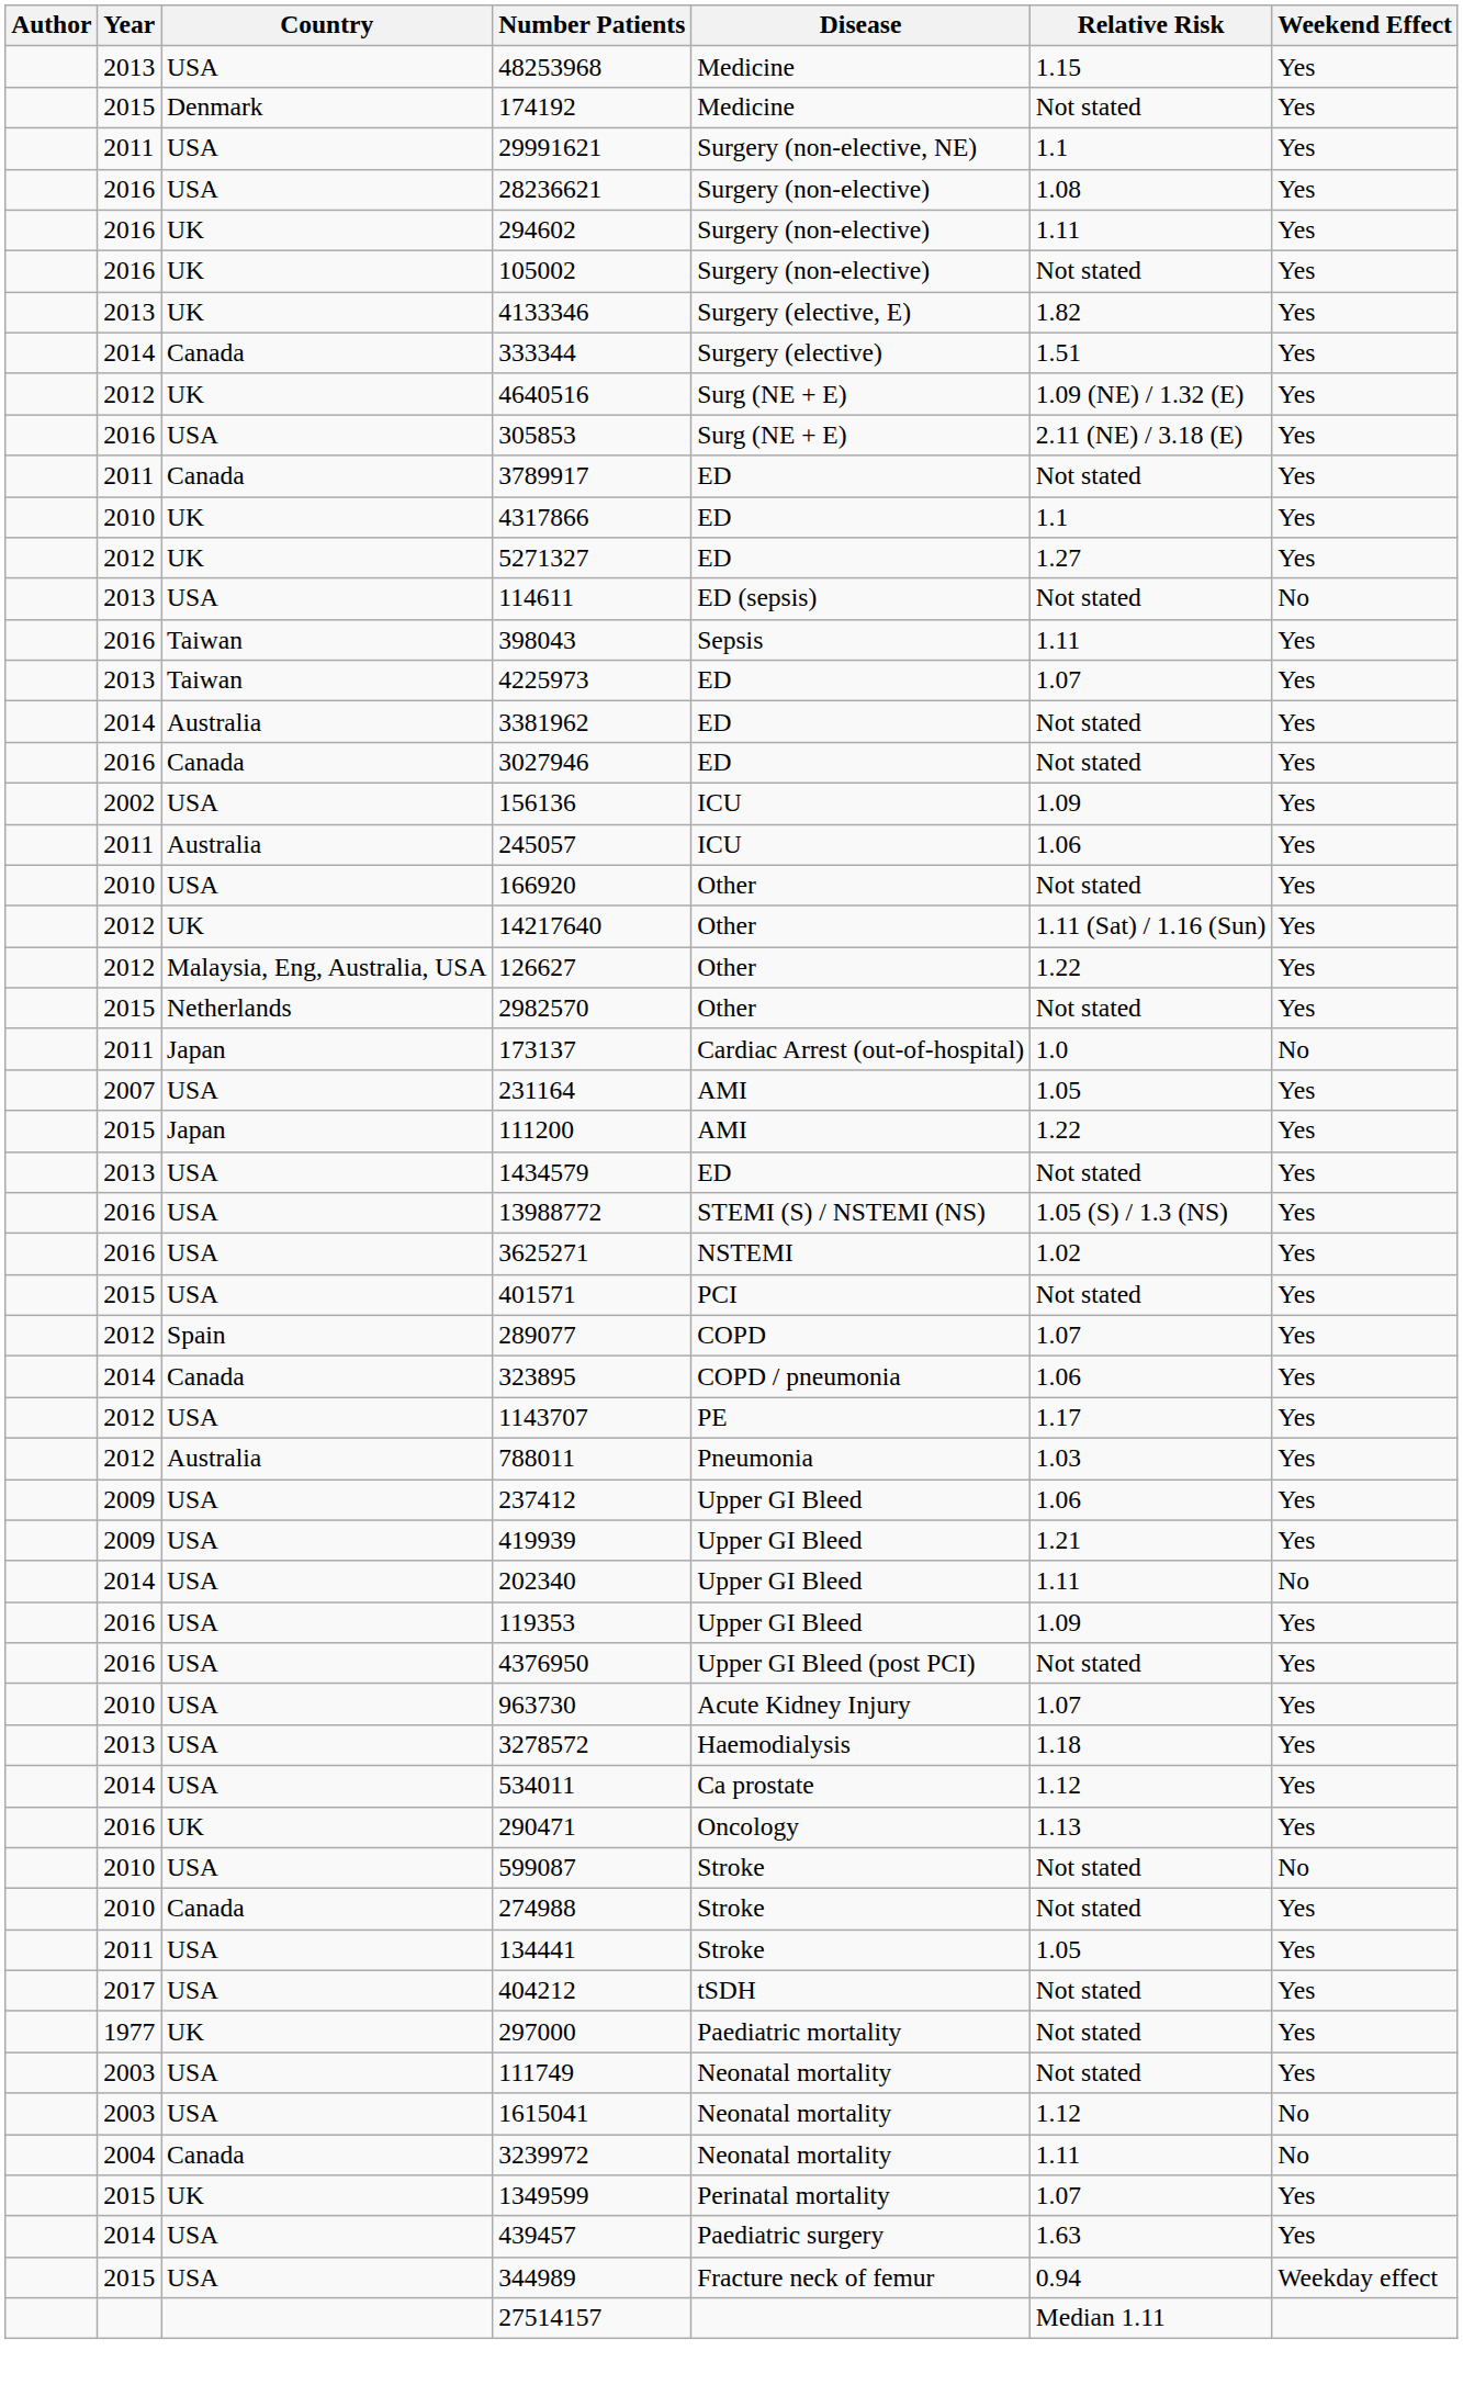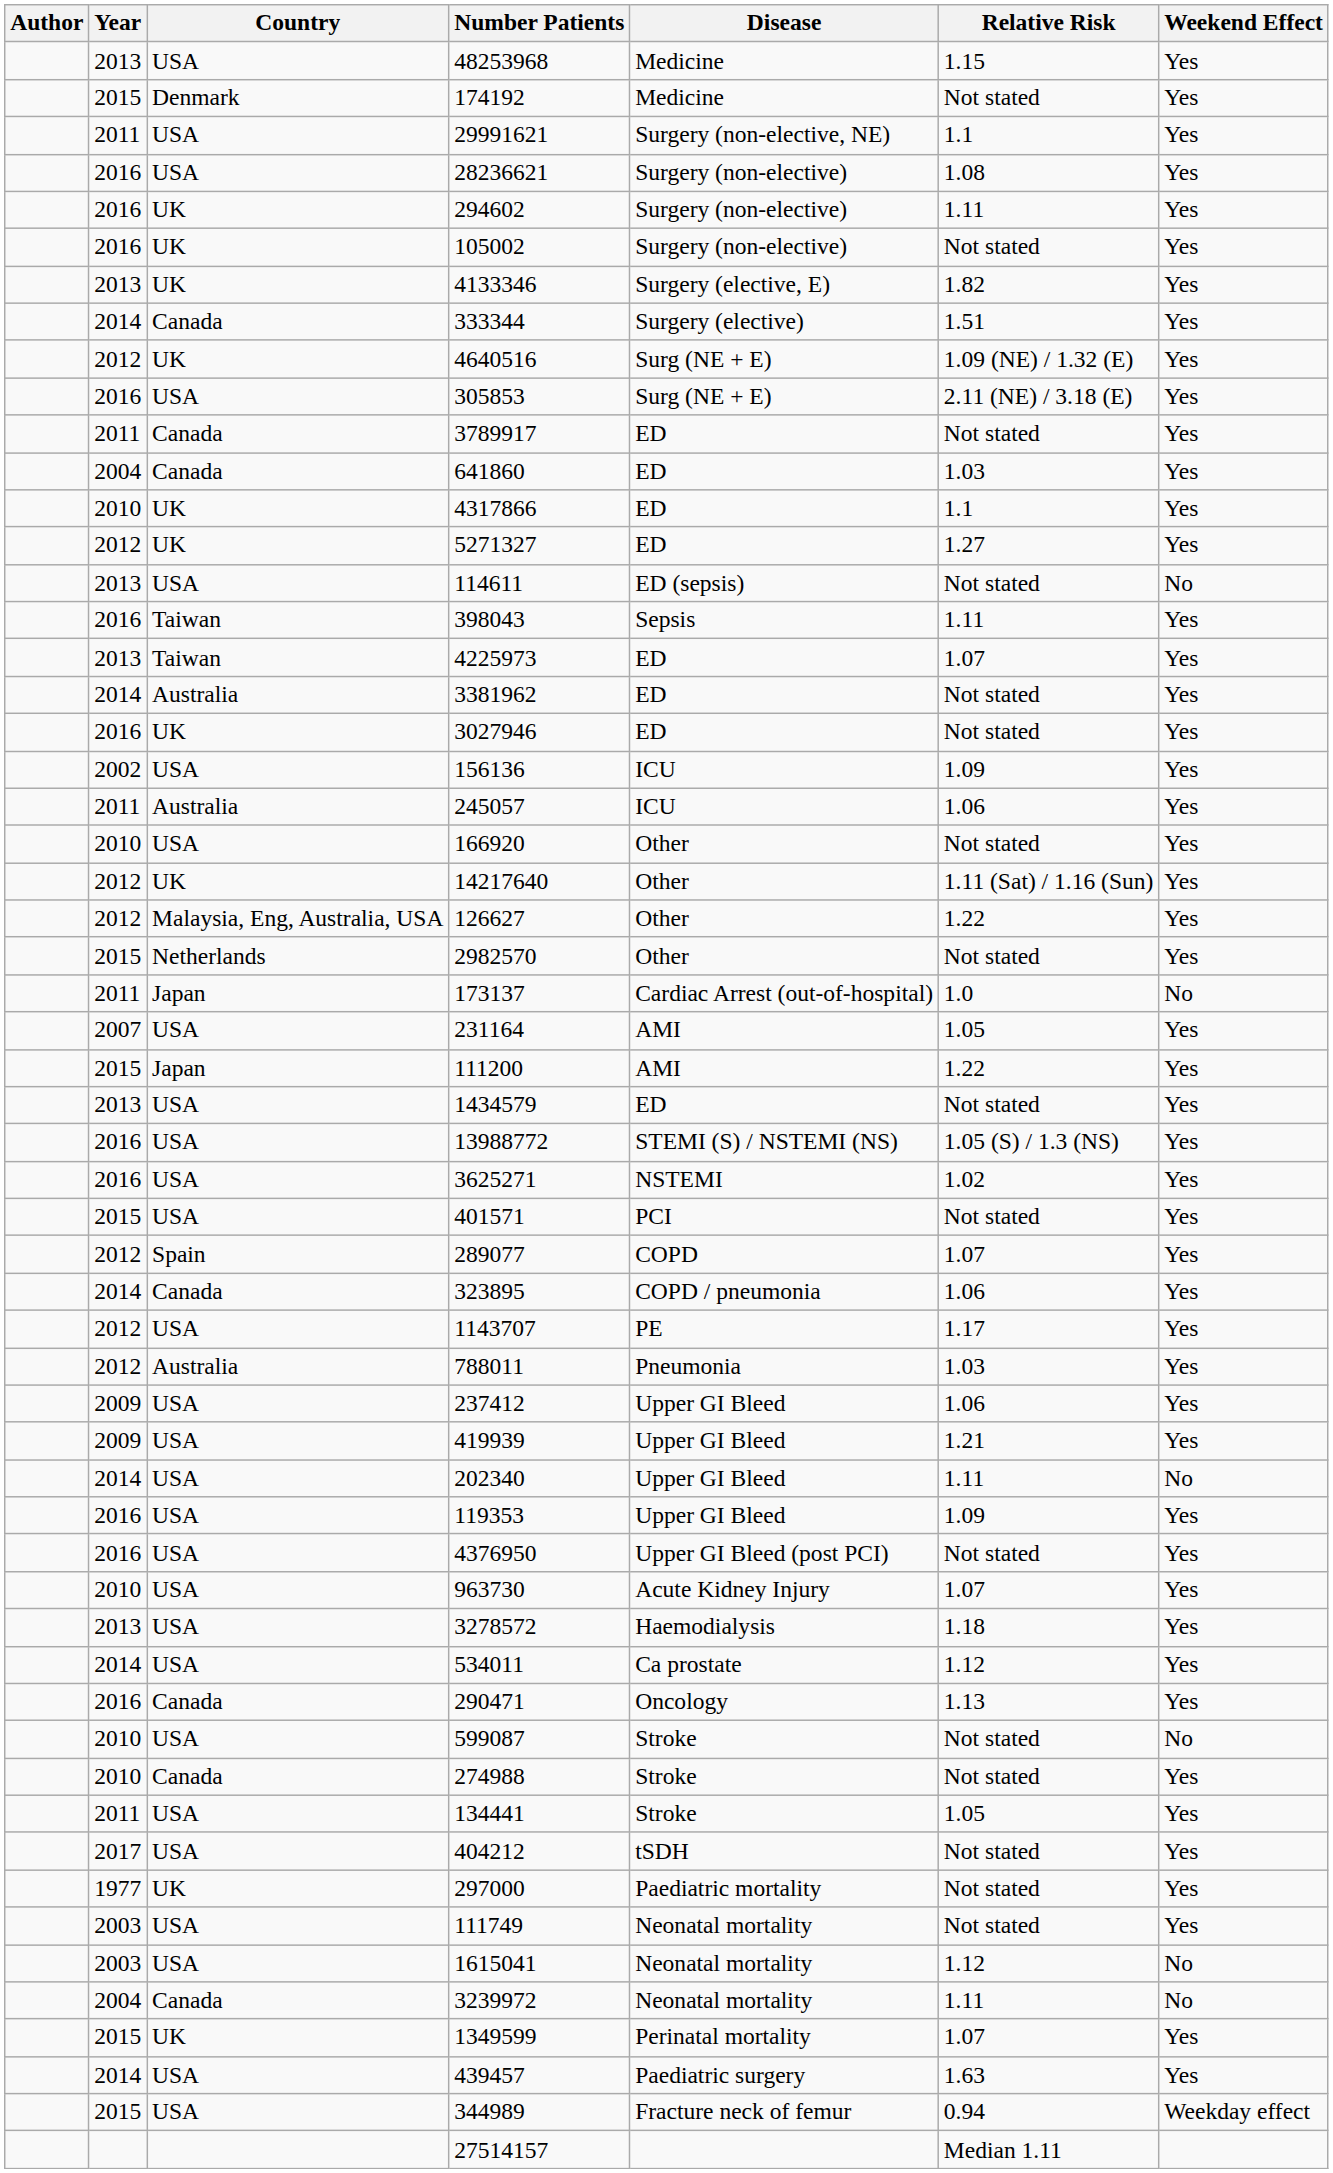+ row: 2004 | Canada | 641860 | ED | 1.03 | Yes
3027946 | Country: Canada -> UK
290471 | Country: UK -> Canada
